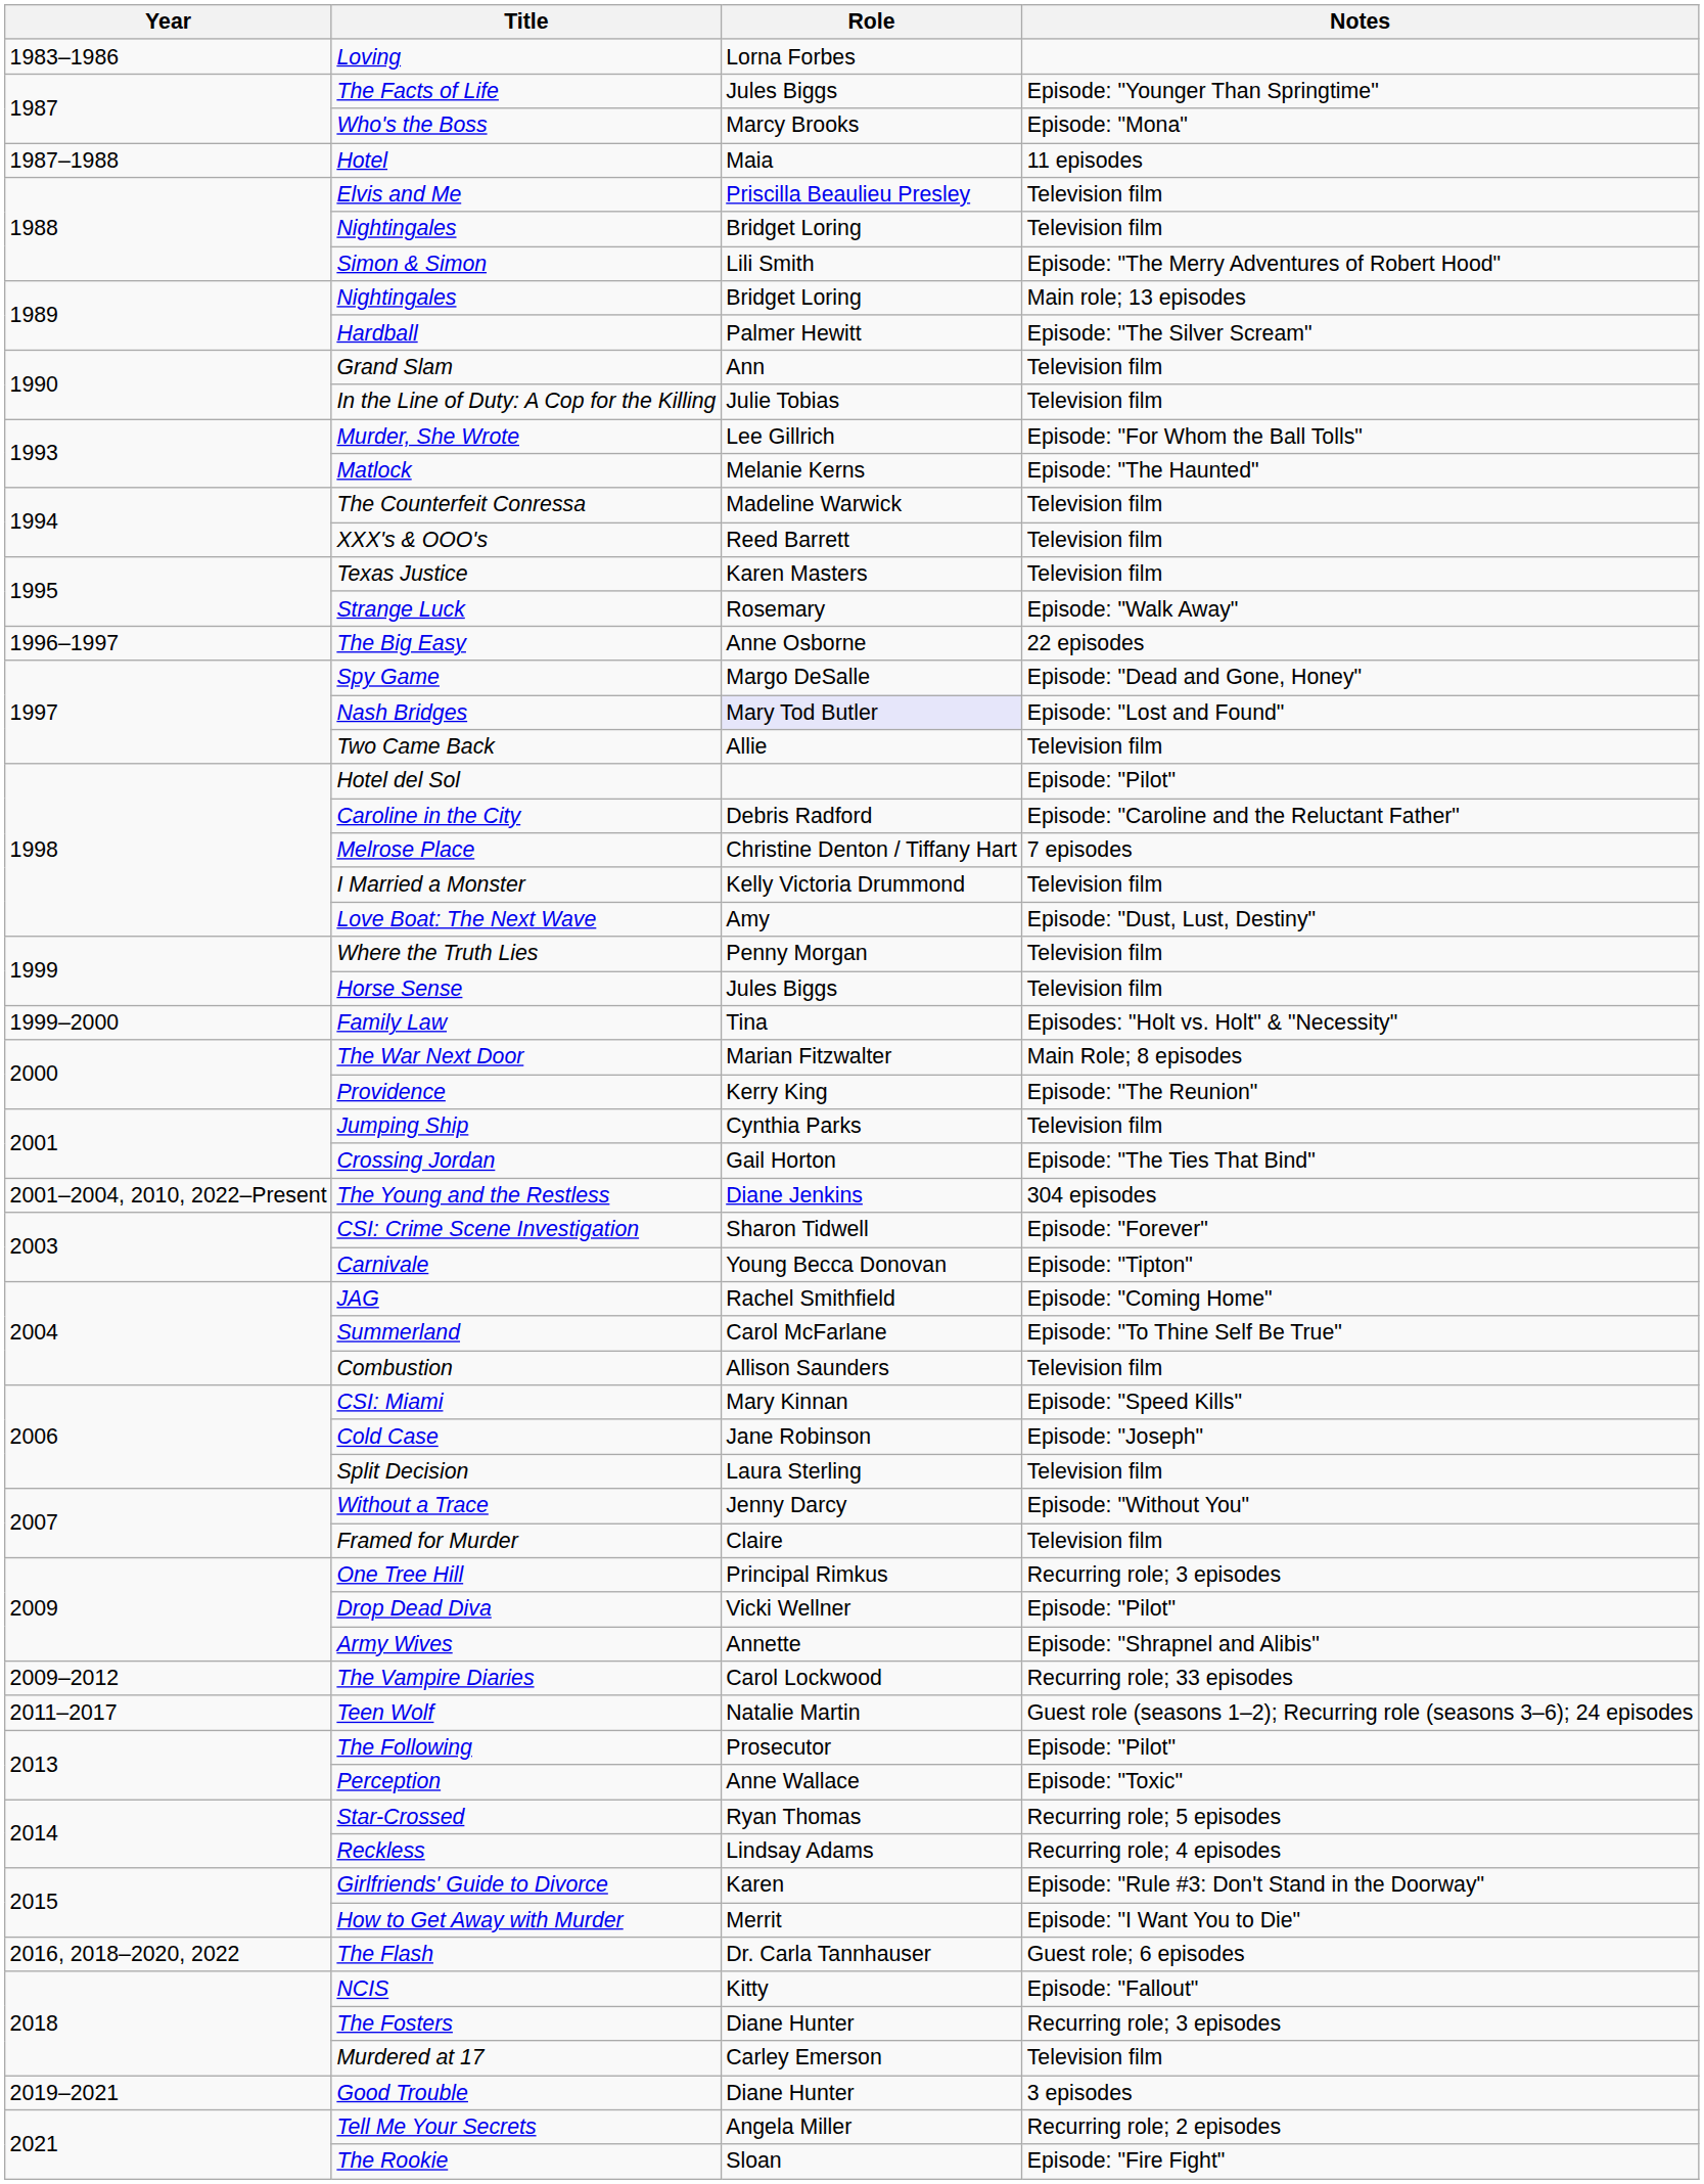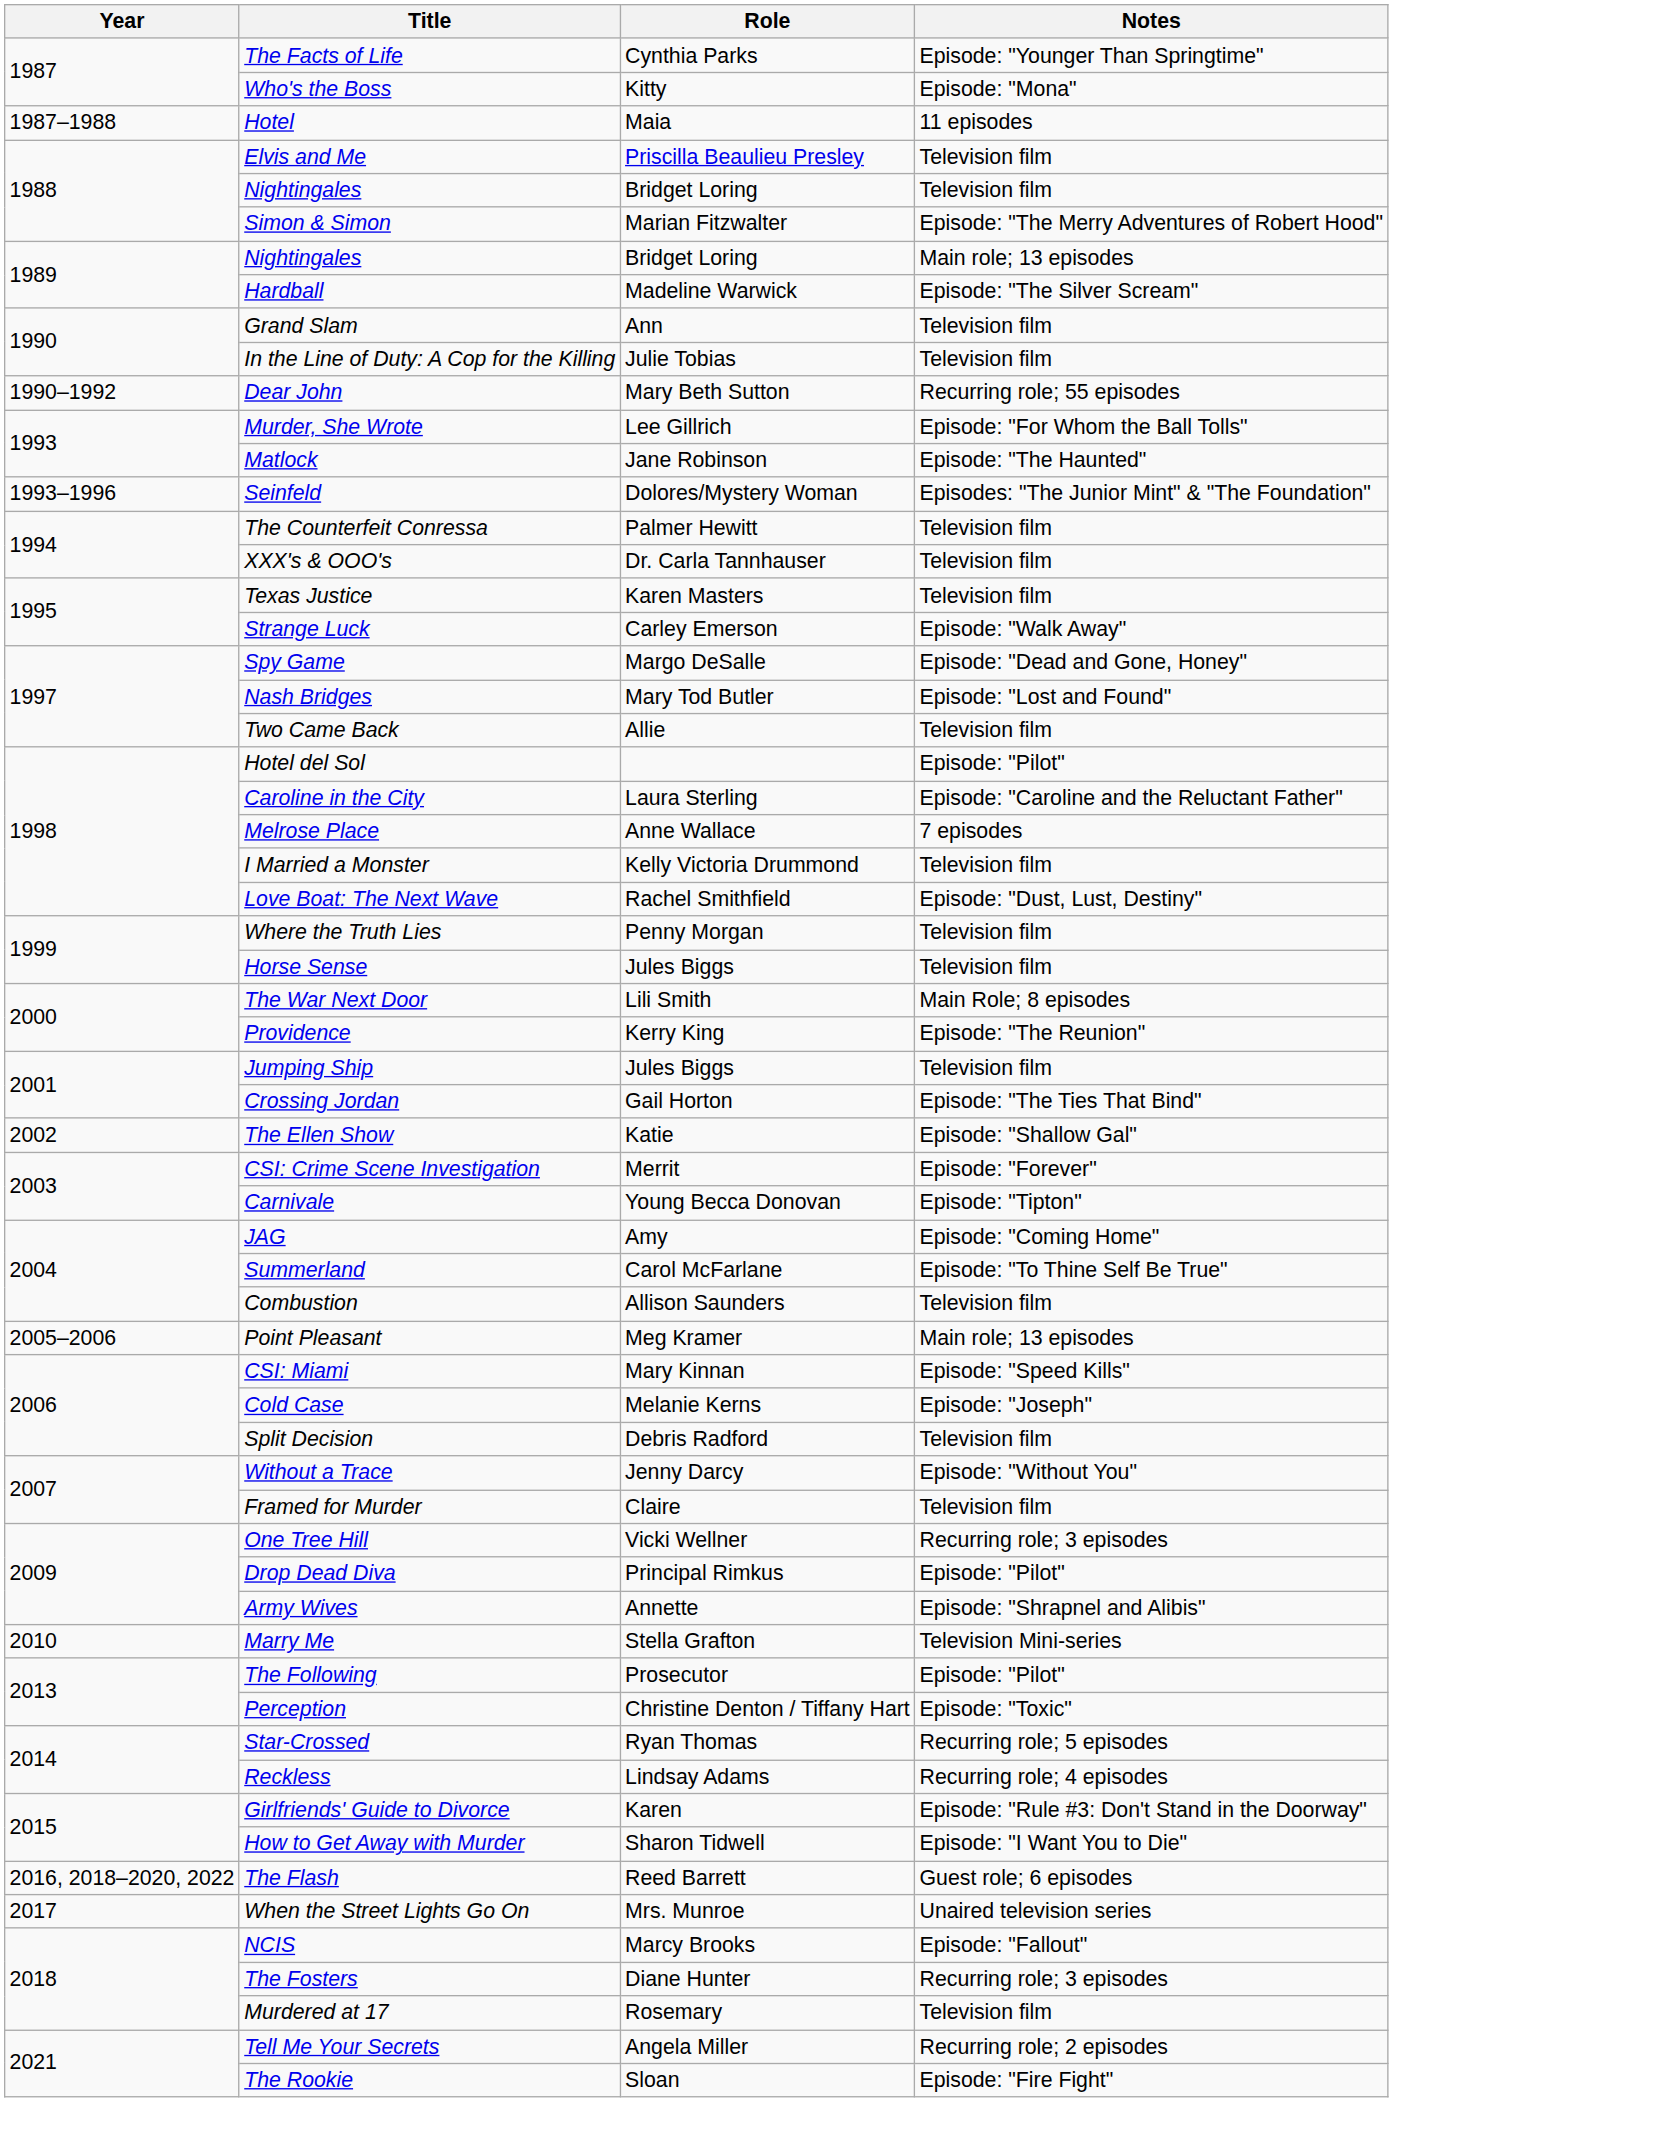- row: 1983–1986 | Loving | Lorna Forbes
The Facts of Life | Role: Jules Biggs -> Cynthia Parks
Who's the Boss | Role: Marcy Brooks -> Kitty
Simon & Simon | Role: Lili Smith -> Marian Fitzwalter
Hardball | Role: Palmer Hewitt -> Madeline Warwick
+ row: 1990–1992 | Dear John | Mary Beth Sutton | Recurring role; 55 episodes
Matlock | Role: Melanie Kerns -> Jane Robinson
+ row: 1993–1996 | Seinfeld | Dolores/Mystery Woman | Episodes: "The Junior Mint" & "The Foundation"
The Counterfeit Conressa | Role: Madeline Warwick -> Palmer Hewitt
XXX's & OOO's | Role: Reed Barrett -> Dr. Carla Tannhauser
Strange Luck | Role: Rosemary -> Carley Emerson
- row: 1996–1997 | The Big Easy | Anne Osborne | 22 episodes
Nash Bridges | Role: lavender background -> no background
Caroline in the City | Role: Debris Radford -> Laura Sterling
Melrose Place | Role: Christine Denton / Tiffany Hart -> Anne Wallace
Love Boat: The Next Wave | Role: Amy -> Rachel Smithfield
- row: 1999–2000 | Family Law | Tina | Episodes: "Holt vs. Holt" & "Necessity"
The War Next Door | Role: Marian Fitzwalter -> Lili Smith
Jumping Ship | Role: Cynthia Parks -> Jules Biggs
- row: 2001–2004, 2010, 2022–Present | The Young and the Restless | Diane Jenkins | 304 episodes
+ row: 2002 | The Ellen Show | Katie | Episode: "Shallow Gal"
CSI: Crime Scene Investigation | Role: Sharon Tidwell -> Merrit
JAG | Role: Rachel Smithfield -> Amy
+ row: 2005–2006 | Point Pleasant | Meg Kramer | Main role; 13 episodes
Cold Case | Role: Jane Robinson -> Melanie Kerns
Split Decision | Role: Laura Sterling -> Debris Radford
One Tree Hill | Role: Principal Rimkus -> Vicki Wellner
Drop Dead Diva | Role: Vicki Wellner -> Principal Rimkus
- row: 2009–2012 | The Vampire Diaries | Carol Lockwood | Recurring role; 33 episodes
+ row: 2010 | Marry Me | Stella Grafton | Television Mini-series
- row: 2011–2017 | Teen Wolf | Natalie Martin | Guest role (seasons 1–2); Recurring role (seasons 3–6); 24 episodes
Perception | Role: Anne Wallace -> Christine Denton / Tiffany Hart
How to Get Away with Murder | Role: Merrit -> Sharon Tidwell
The Flash | Role: Dr. Carla Tannhauser -> Reed Barrett
+ row: 2017 | When the Street Lights Go On | Mrs. Munroe | Unaired television series
NCIS | Role: Kitty -> Marcy Brooks
Murdered at 17 | Role: Carley Emerson -> Rosemary
- row: 2019–2021 | Good Trouble | Diane Hunter | 3 episodes
